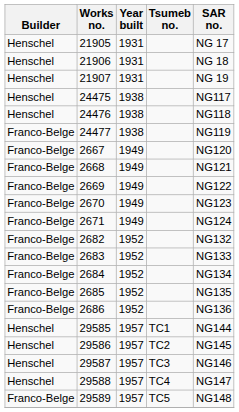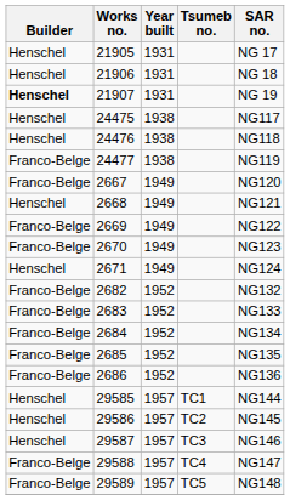21907 | Builder: normal -> bold
2668 | Builder: Franco-Belge -> Henschel
2671 | Builder: Franco-Belge -> Henschel
29588 | Builder: Henschel -> Franco-Belge
